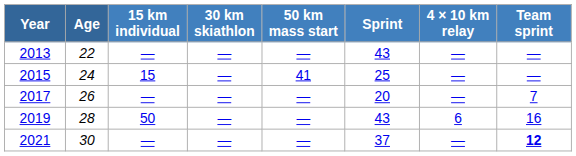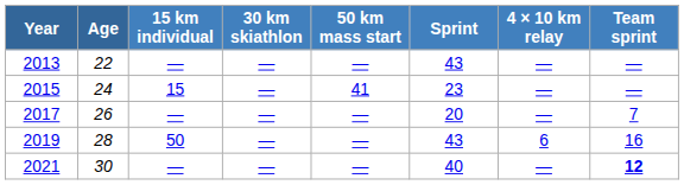2015 | Sprint: 25 -> 23
2021 | Sprint: 37 -> 40
